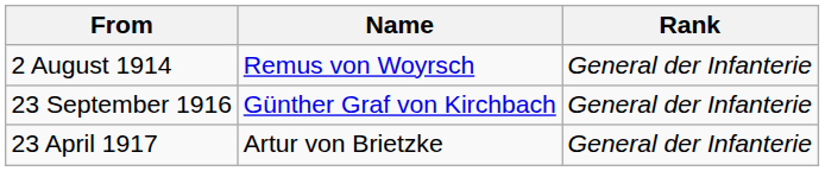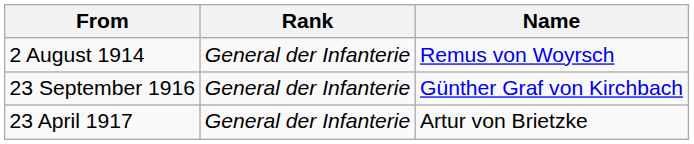columns swapped: Rank <-> Name
